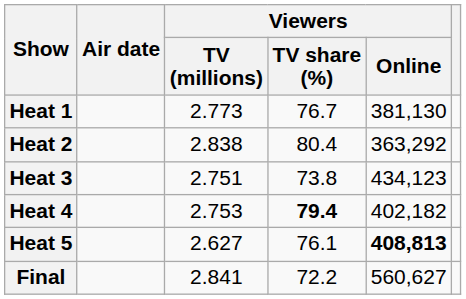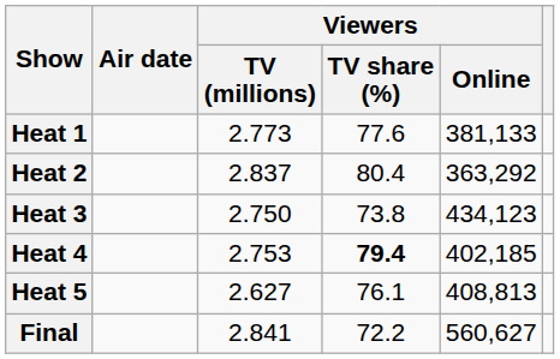Heat 1 | Viewers / TV share (%): 76.7 -> 77.6
Heat 1 | Viewers / Online: 381,130 -> 381,133
Heat 2 | Viewers / TV (millions): 2.838 -> 2.837
Heat 3 | Viewers / TV (millions): 2.751 -> 2.750
Heat 4 | Viewers / Online: 402,182 -> 402,185
Heat 5 | Viewers / Online: bold -> normal
